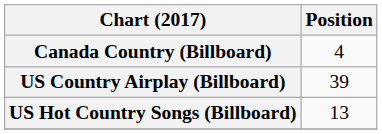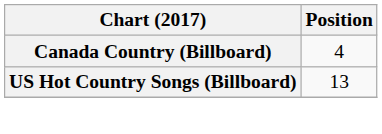- row: US Country Airplay (Billboard) | 39
